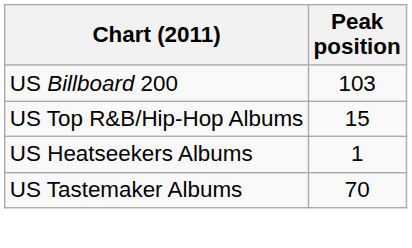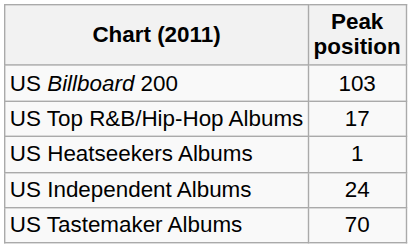US Top R&B/Hip-Hop Albums | Peak position: 15 -> 17
+ row: US Independent Albums | 24
